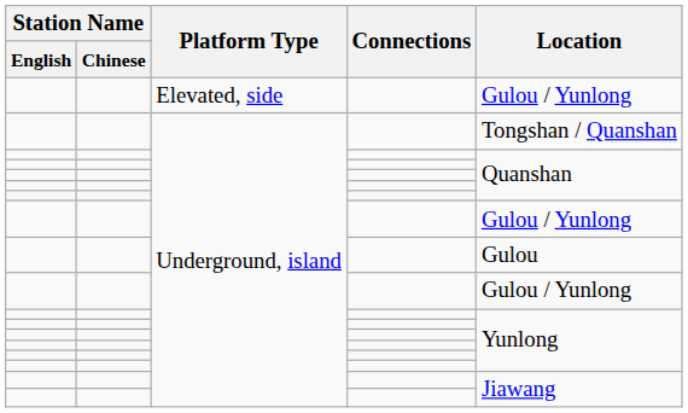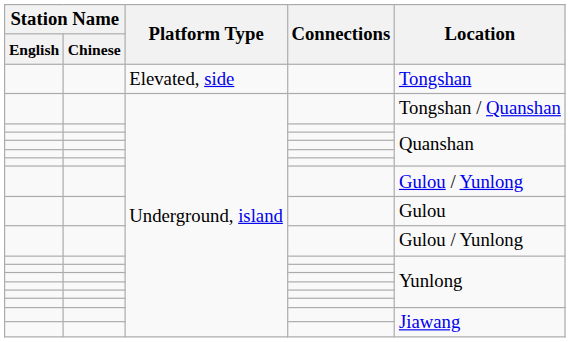Elevated, side | Location: Gulou / Yunlong -> Tongshan
